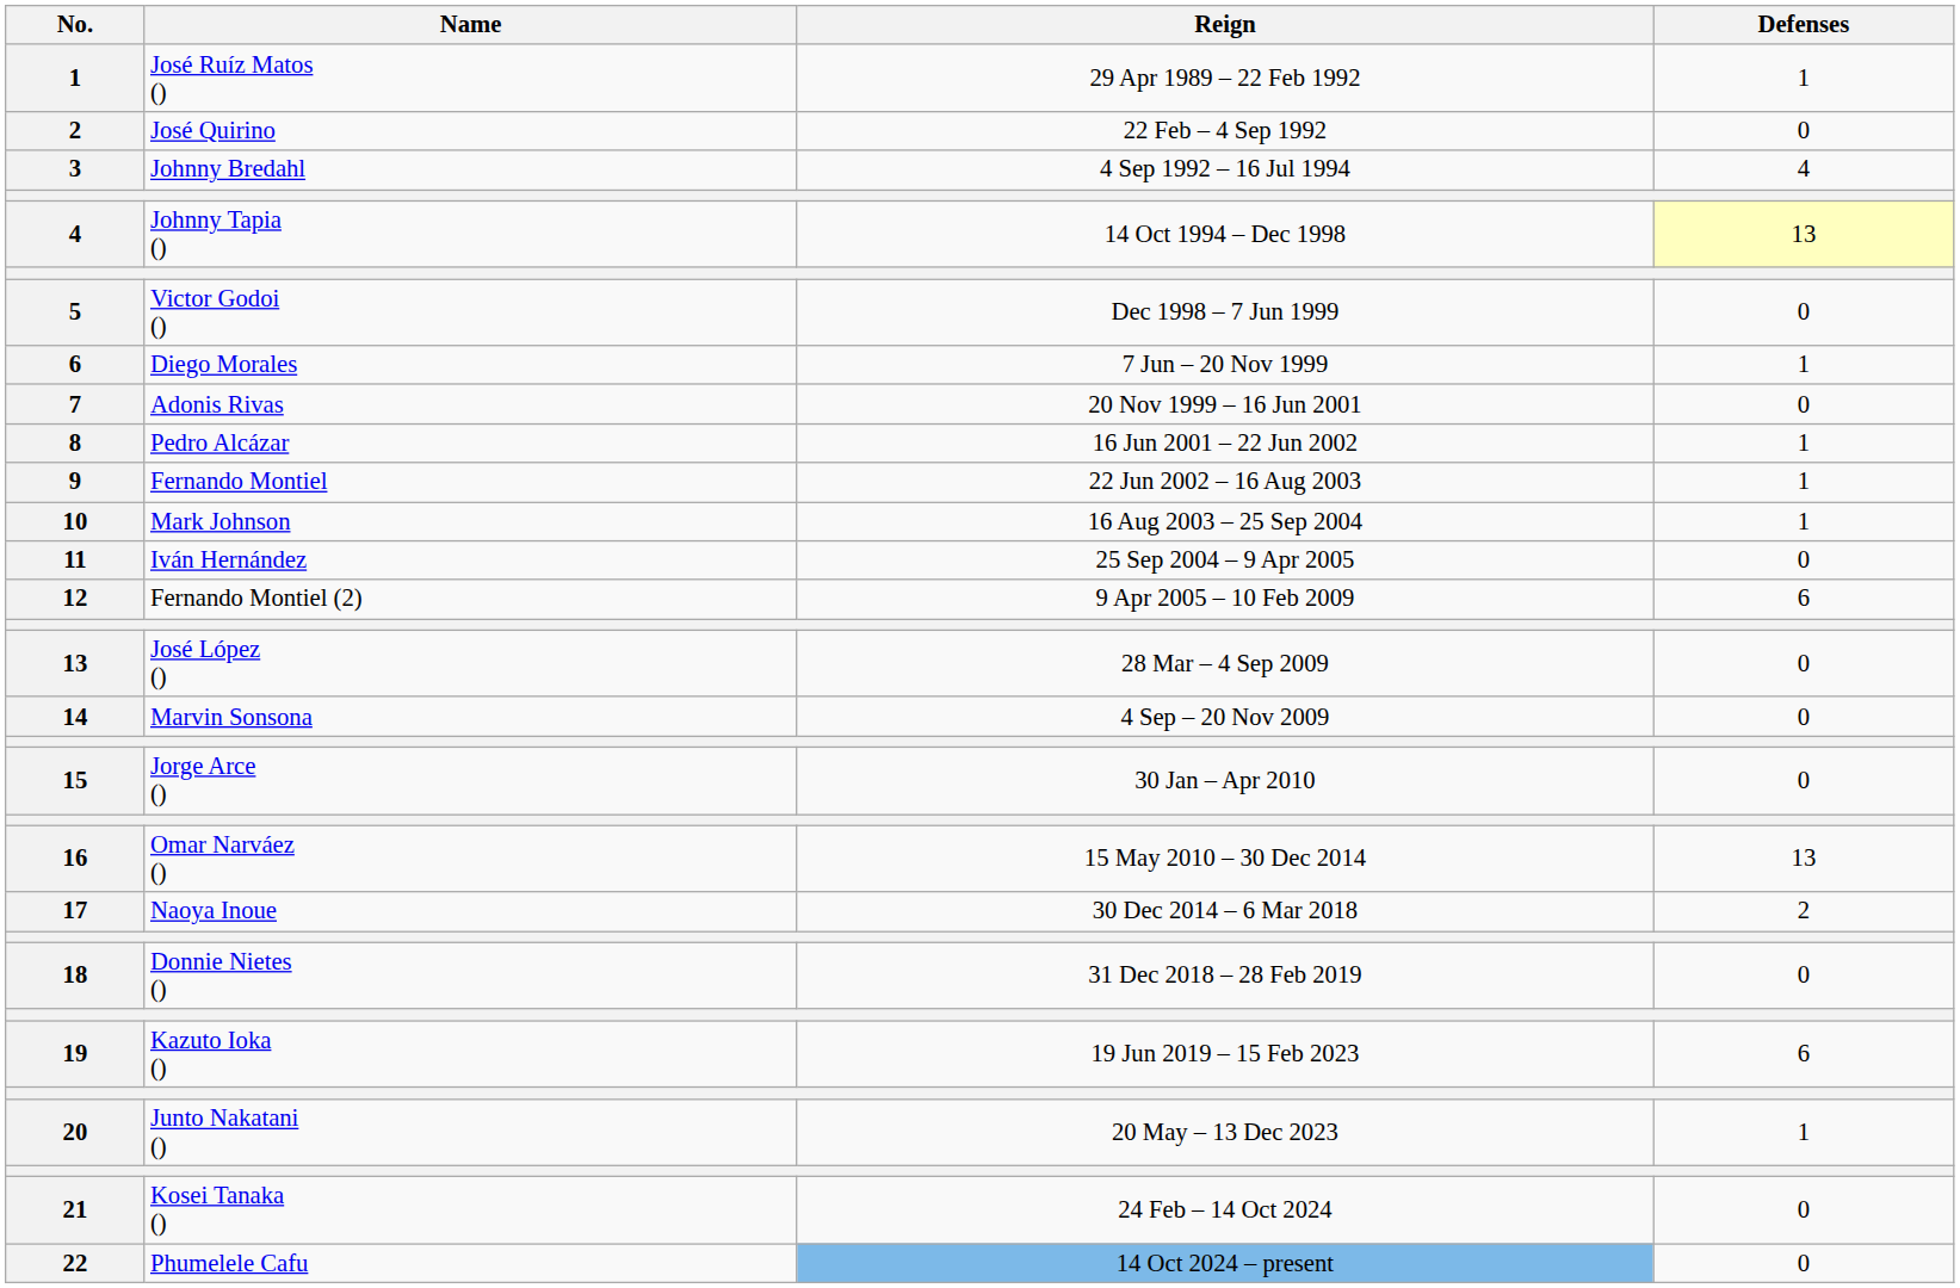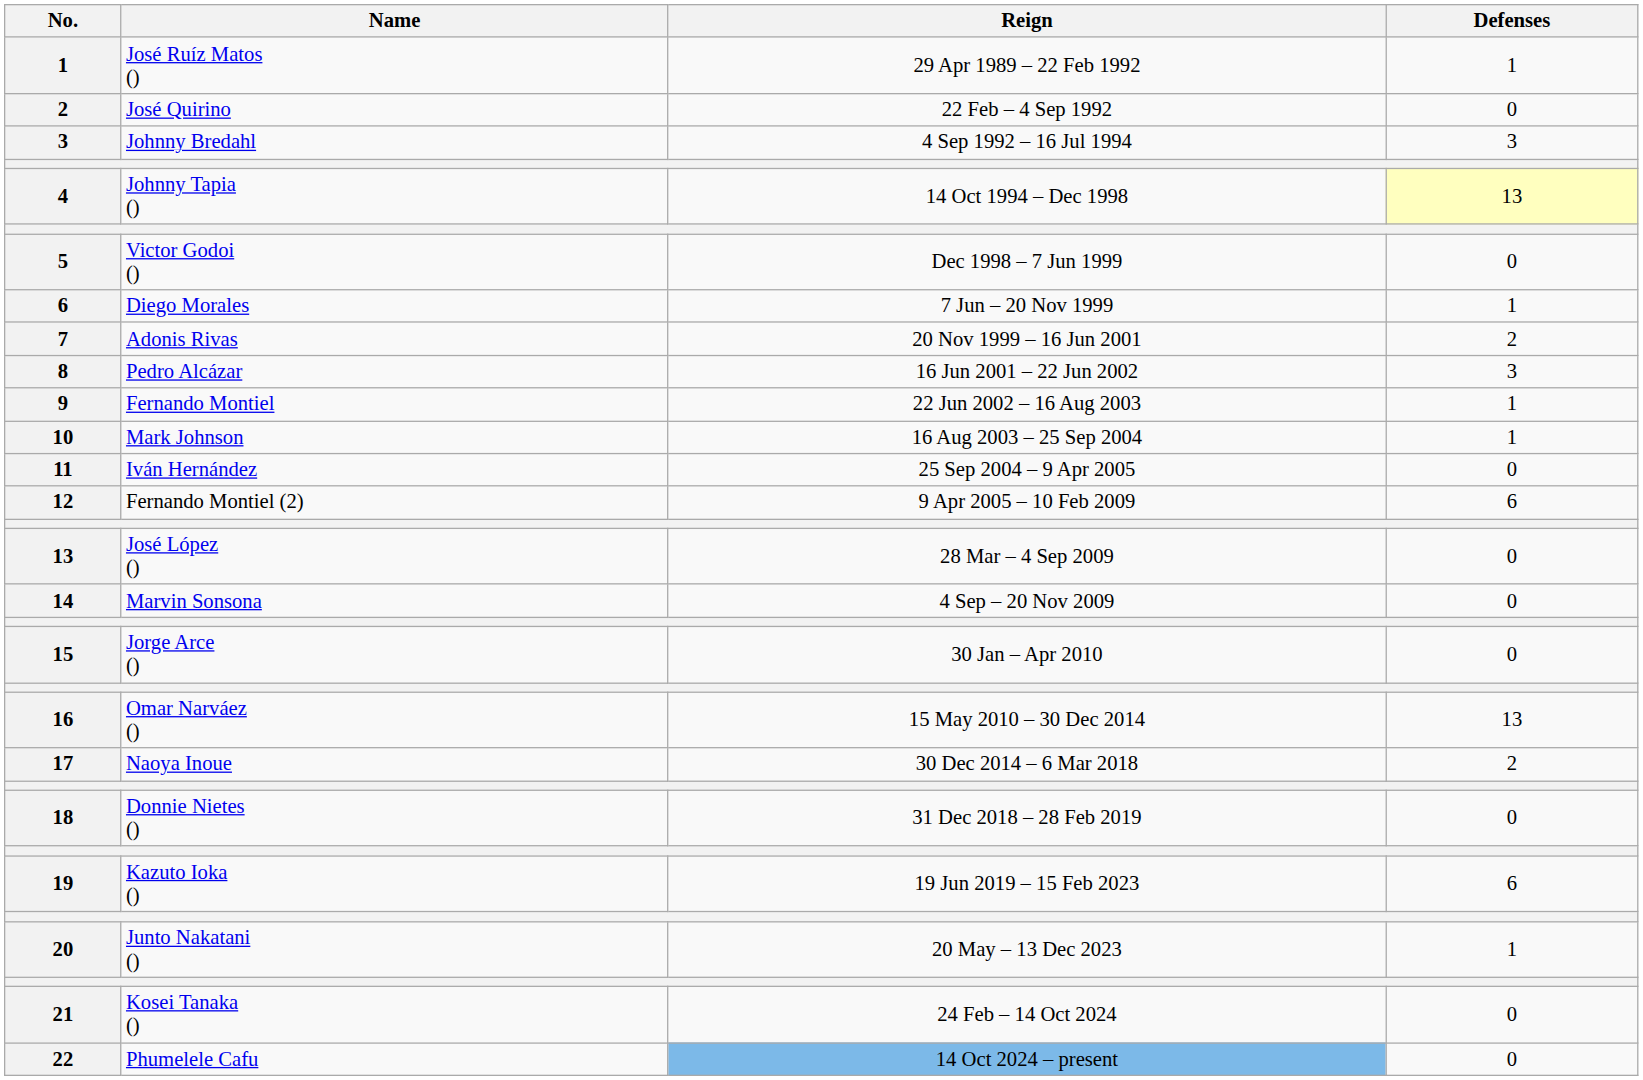Johnny Bredahl | Defenses: 4 -> 3
Adonis Rivas | Defenses: 0 -> 2
Pedro Alcázar | Defenses: 1 -> 3
